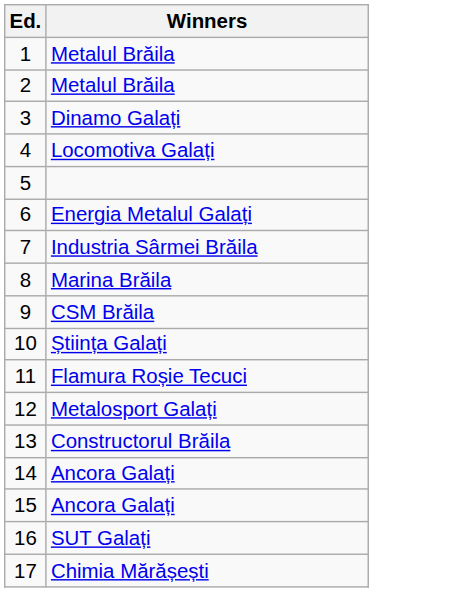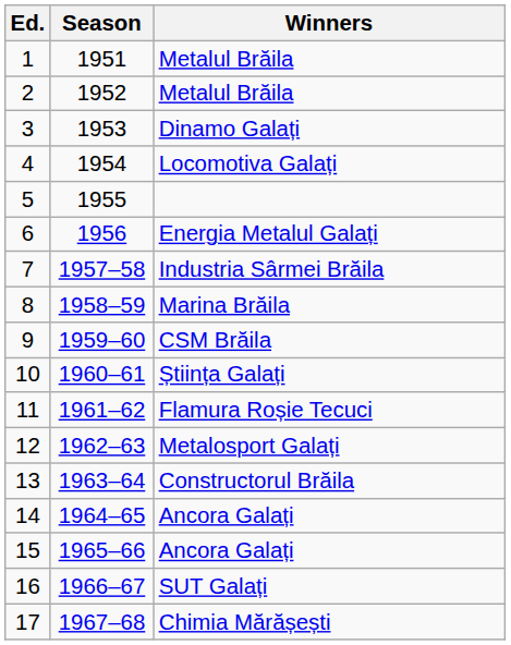+ column: Season | 1951 | 1952 | 1953 | 1954 | 1955 | 1956 | 1957–58 | 1958–59 | 1959–60 | 1960–61 | 1961–62 | 1962–63 | 1963–64 | 1964–65 | 1965–66 | 1966–67 | 1967–68
